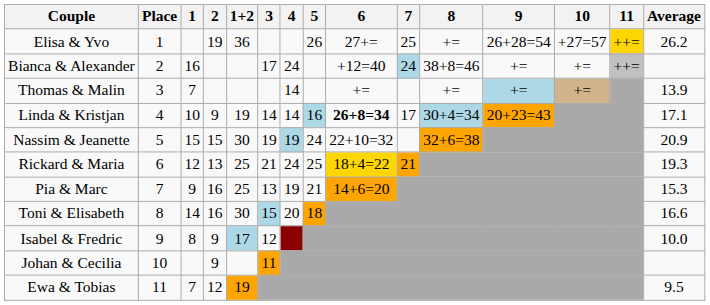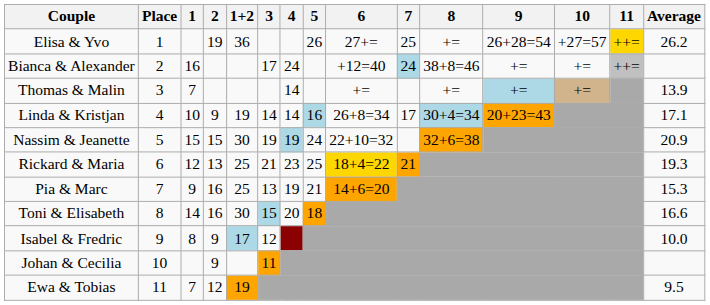Linda & Kristjan | 6: bold -> normal
Rickard & Maria | 4: 24 -> 23
